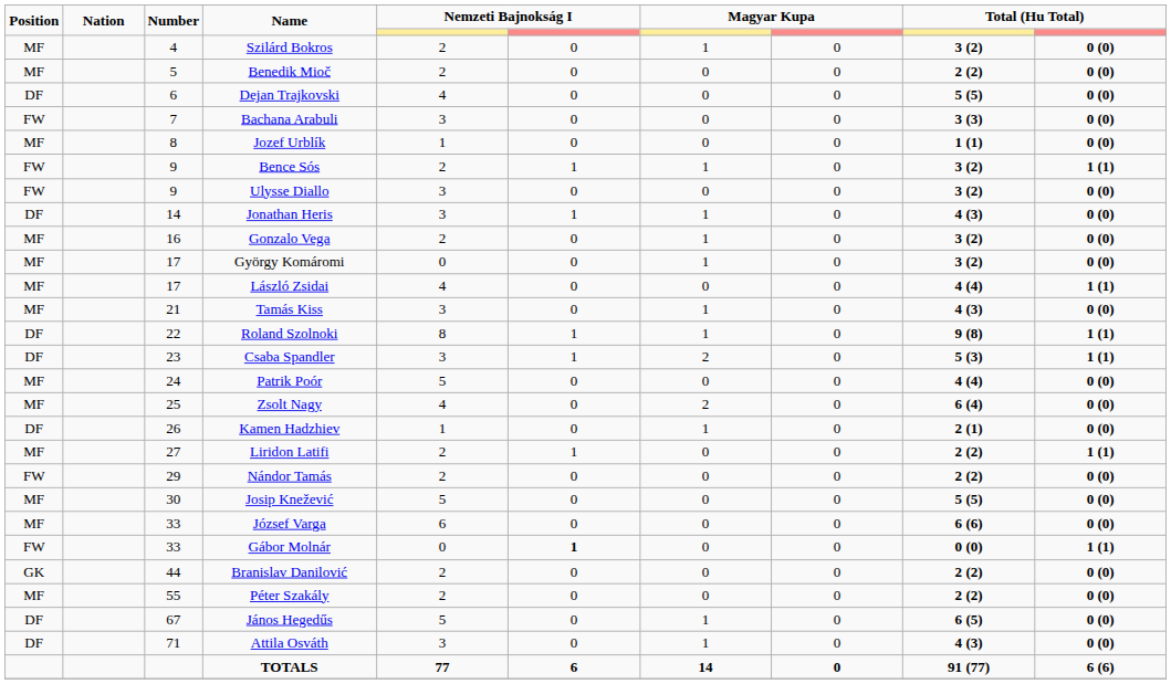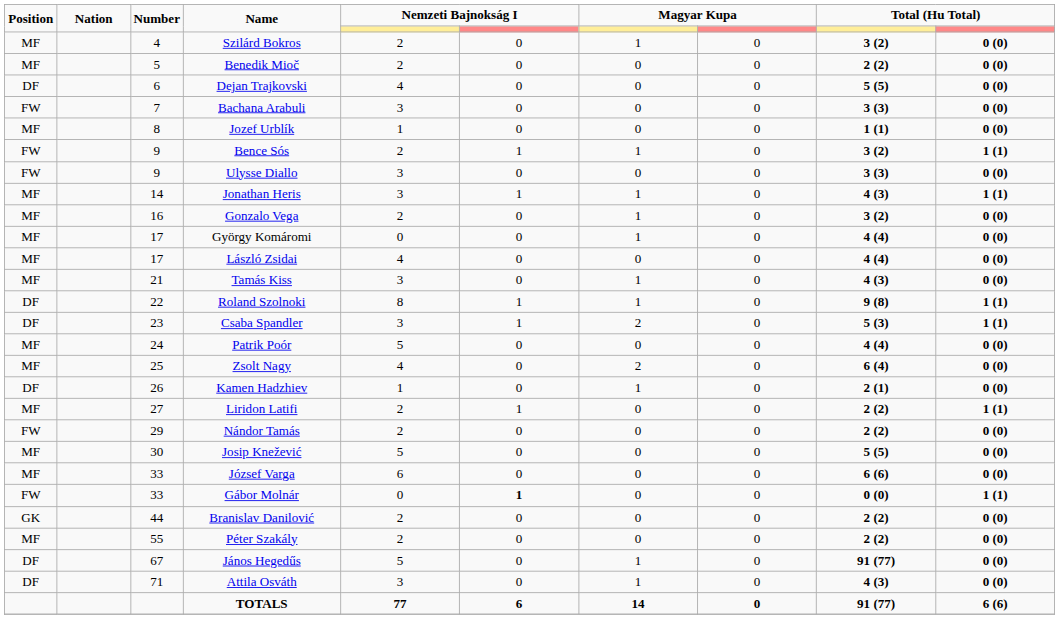Ulysse Diallo | column 9: 3 (2) -> 3 (3)
Jonathan Heris | Position: DF -> MF
Jonathan Heris | column 10: 0 (0) -> 1 (1)
György Komáromi | column 9: 3 (2) -> 4 (4)
László Zsidai | column 10: 1 (1) -> 0 (0)
János Hegedűs | column 9: 6 (5) -> 91 (77)
